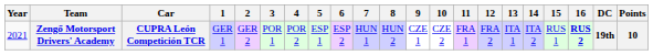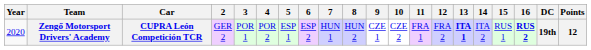- column: 1 | GER 1
Zengő Motorsport Drivers' Academy | Year: 2021 -> 2020
Zengő Motorsport Drivers' Academy | 13: normal -> bold
Zengő Motorsport Drivers' Academy | Points: 10 -> 12
